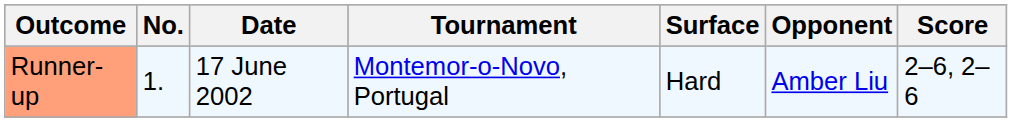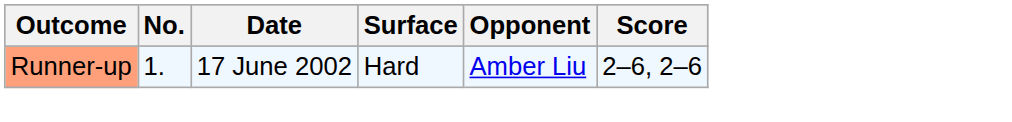- column: Tournament | Montemor-o-Novo, Portugal
